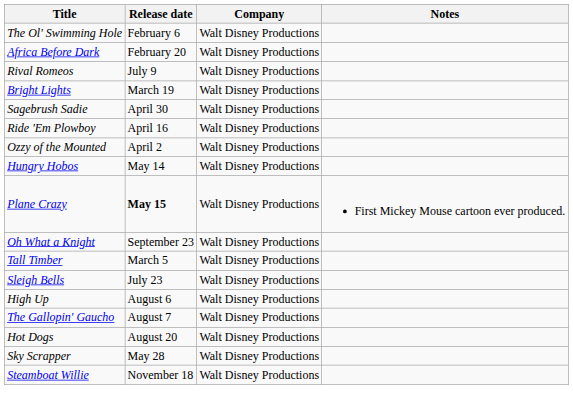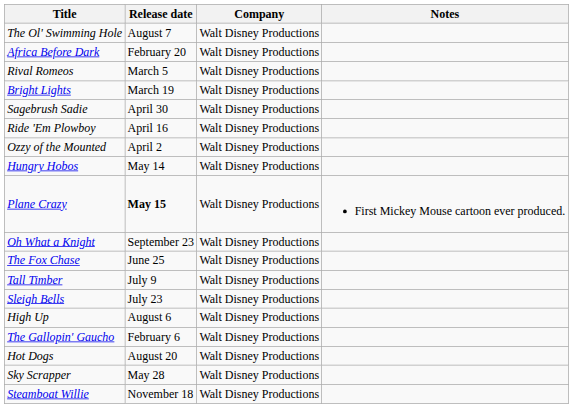The Ol' Swimming Hole | Release date: February 6 -> August 7
Rival Romeos | Release date: July 9 -> March 5
+ row: The Fox Chase | June 25 | Walt Disney Productions
Tall Timber | Release date: March 5 -> July 9
The Gallopin' Gaucho | Release date: August 7 -> February 6
